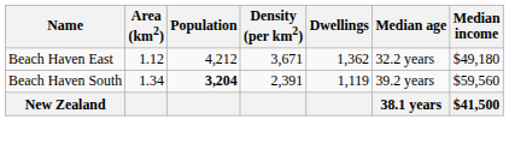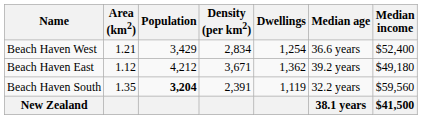+ row: Beach Haven West | 1.21 | 3,429 | 2,834 | 1,254 | 36.6 years | $52,400
Beach Haven East | Median age: 32.2 years -> 39.2 years
Beach Haven South | Area (km2): 1.34 -> 1.35
Beach Haven South | Median age: 39.2 years -> 32.2 years
